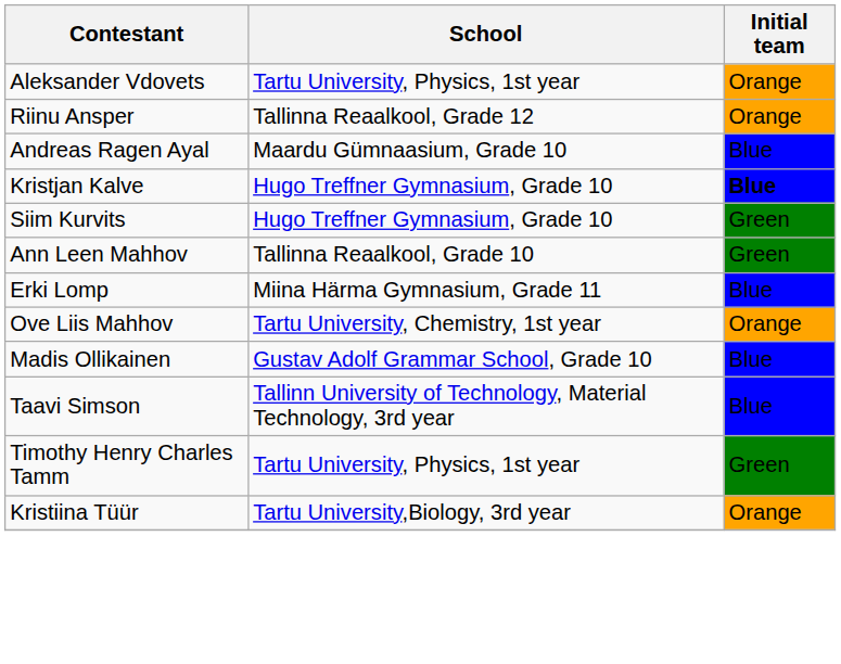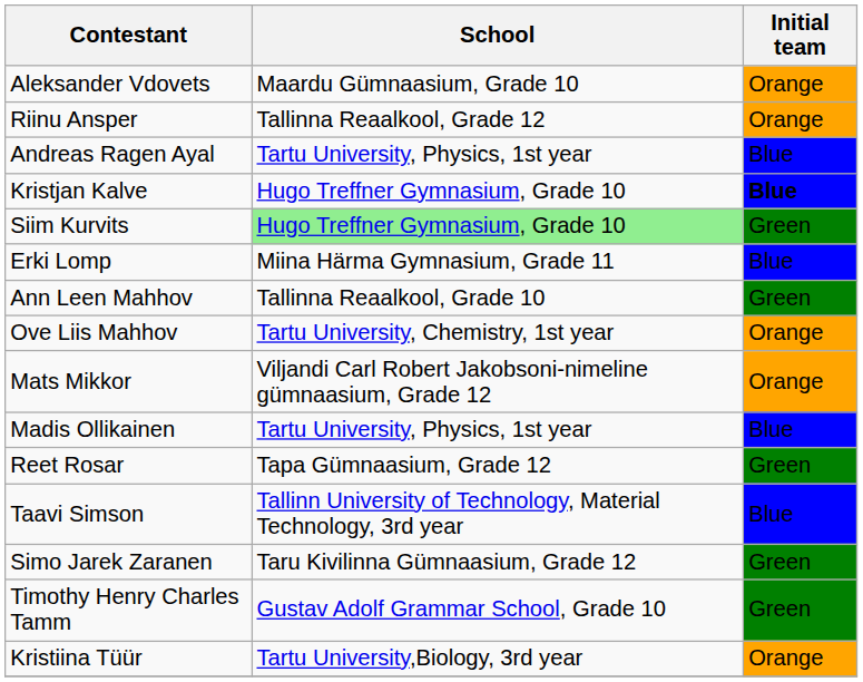Aleksander Vdovets | School: Tartu University, Physics, 1st year -> Maardu Gümnaasium, Grade 10
Andreas Ragen Ayal | School: Maardu Gümnaasium, Grade 10 -> Tartu University, Physics, 1st year
Siim Kurvits | School: no background -> lightgreen background
rows swapped: Erki Lomp <-> Ann Leen Mahhov
+ row: Mats Mikkor | Viljandi Carl Robert Jakobsoni-nimeline gümnaasium, Grade 12 | Orange
Madis Ollikainen | School: Gustav Adolf Grammar School, Grade 10 -> Tartu University, Physics, 1st year
+ row: Reet Rosar | Tapa Gümnaasium, Grade 12 | Green
+ row: Simo Jarek Zaranen | Taru Kivilinna Gümnaasium, Grade 12 | Green
Timothy Henry Charles Tamm | School: Tartu University, Physics, 1st year -> Gustav Adolf Grammar School, Grade 10
